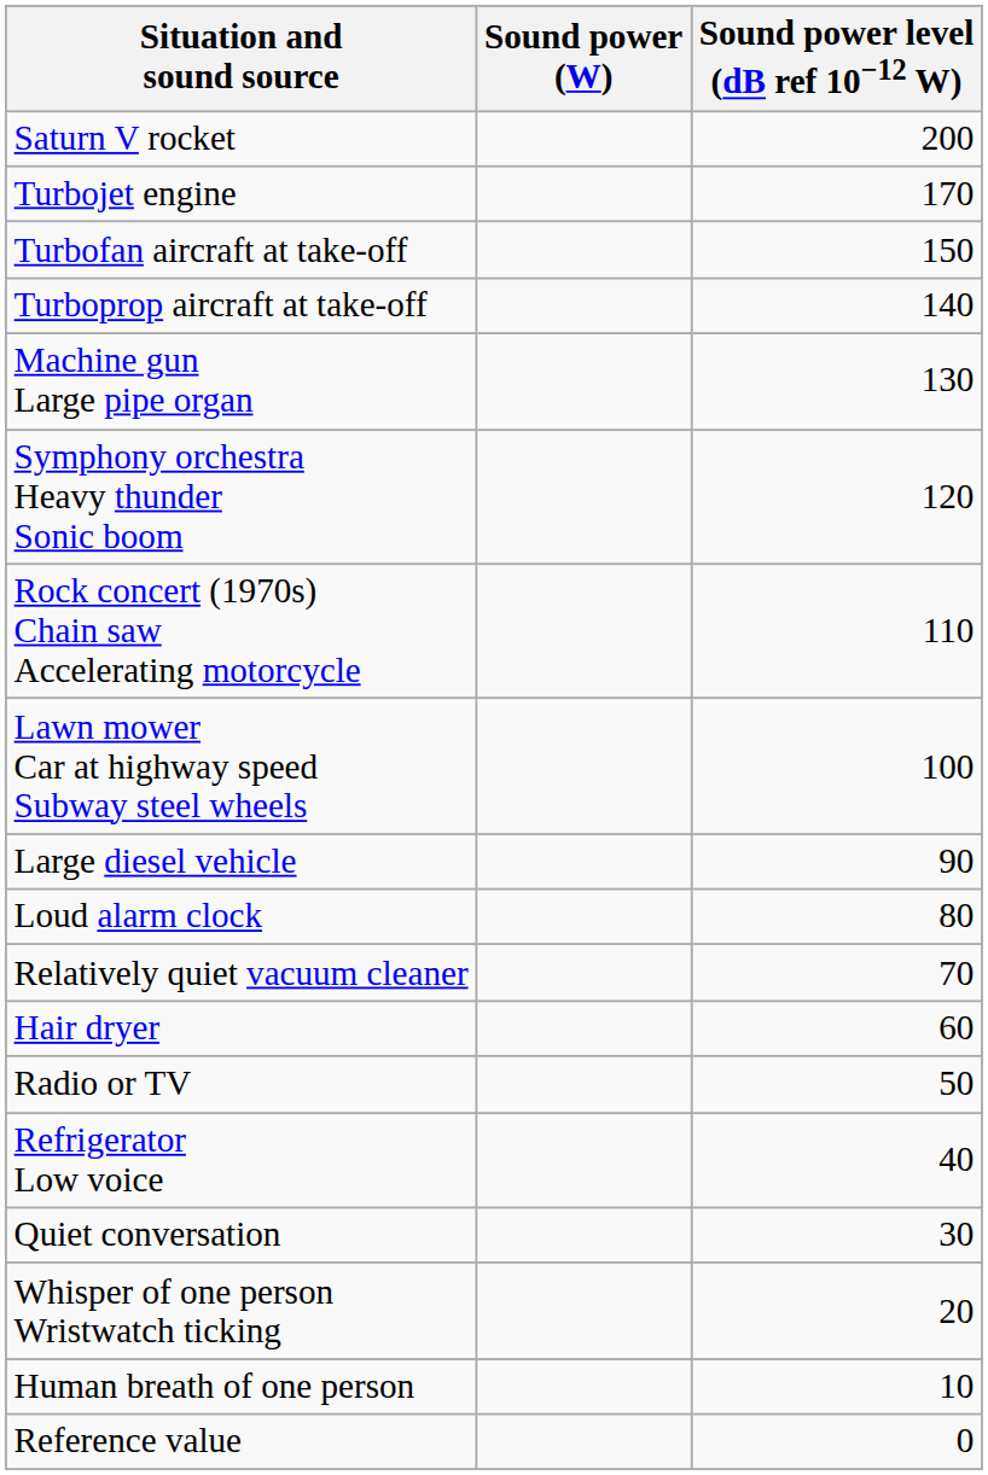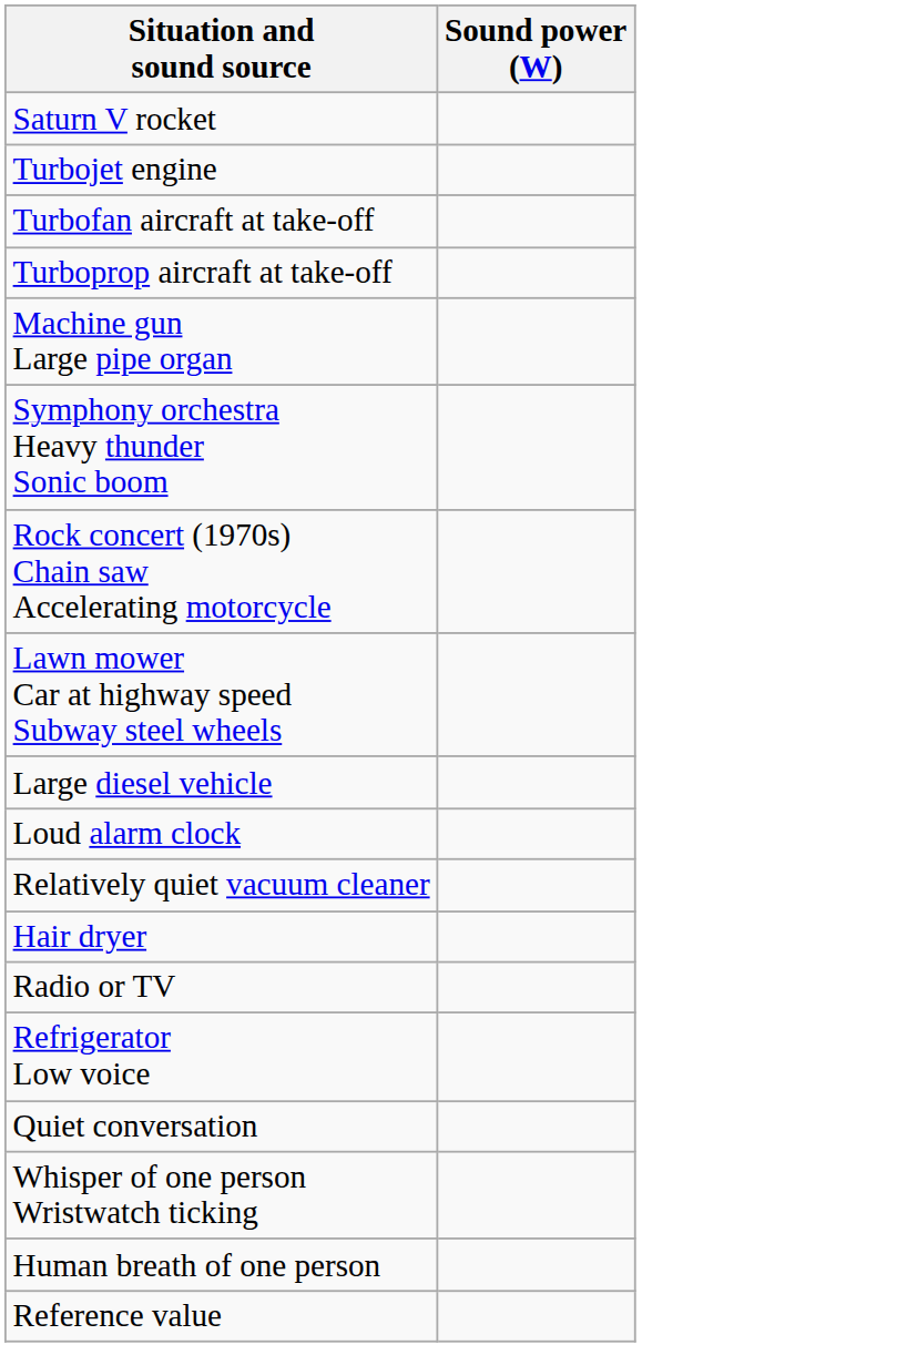- column: Sound power level (dB ref 10−12 W) | 200 | 170 | 150 | 140 | 130 | 120 | 110 | 100 | 90 | 80 | 70 | 60 | 50 | 40 | 30 | 20 | 10 | 0
